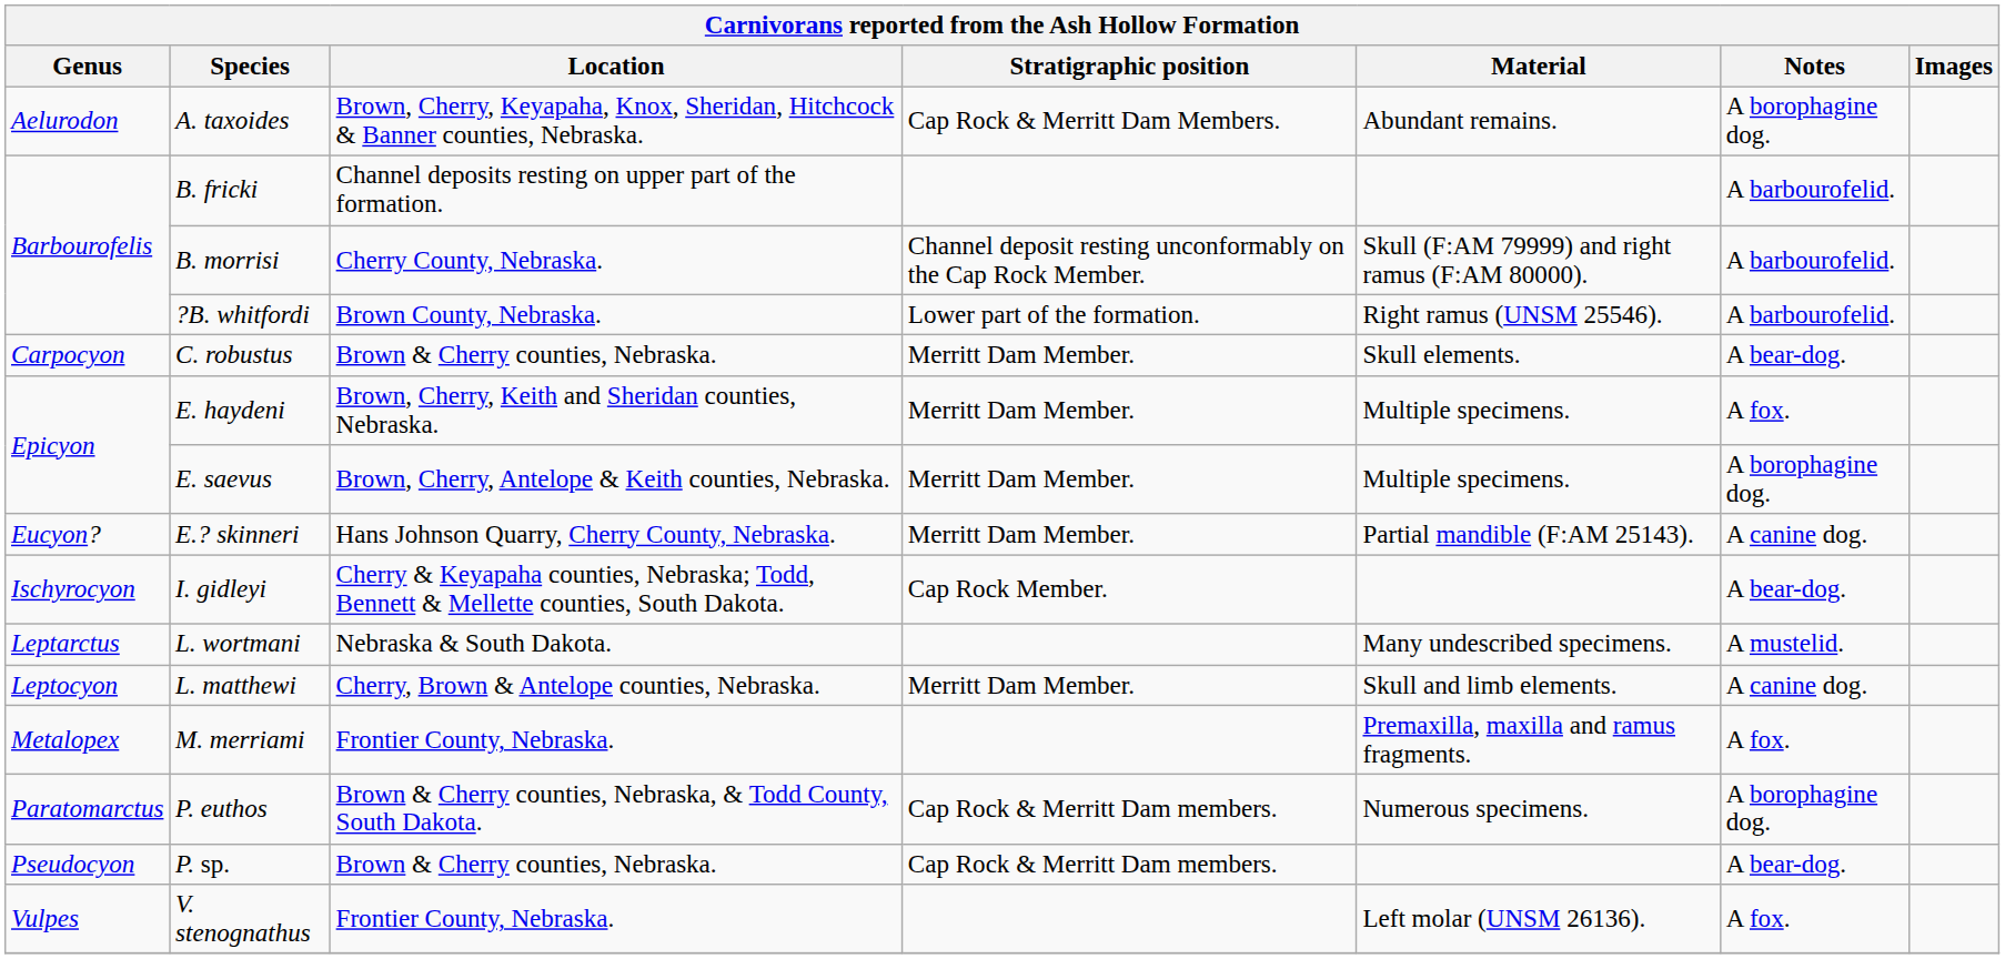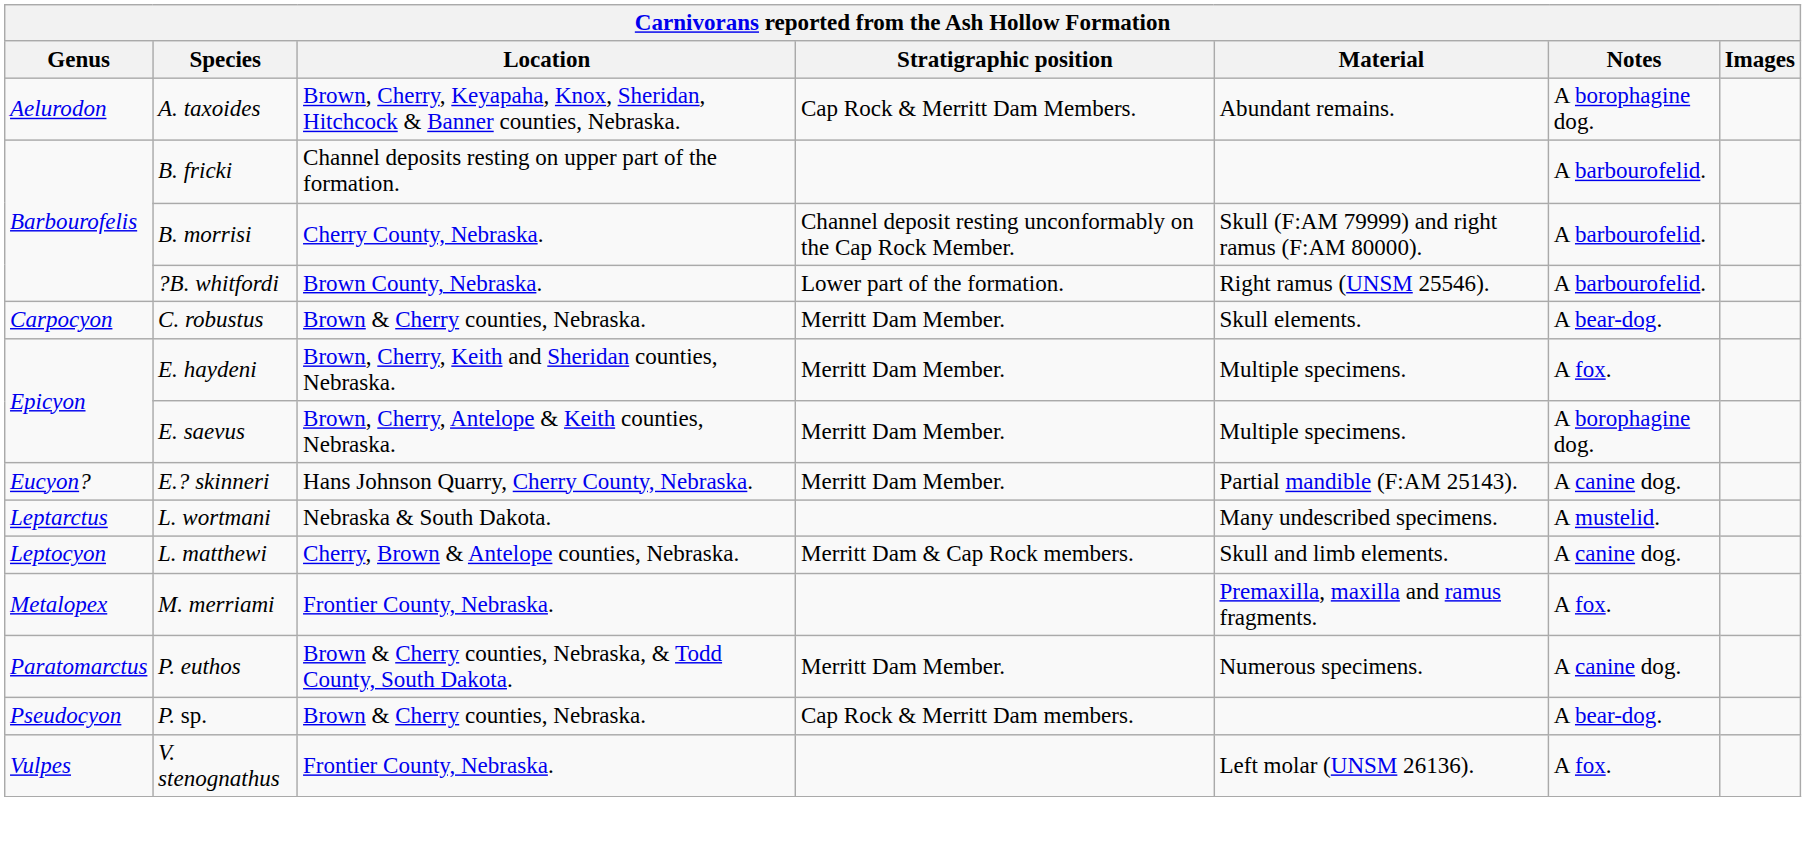- row: Ischyrocyon | I. gidleyi | Cherry & Keyapaha counties, Nebraska; Todd, Bennett & Mellette counties, South Dakota. | Cap Rock Member. | A bear-dog.
L. matthewi | Stratigraphic position: Merritt Dam Member. -> Merritt Dam & Cap Rock members.
P. euthos | Stratigraphic position: Cap Rock & Merritt Dam members. -> Merritt Dam Member.
P. euthos | Notes: A borophagine dog. -> A canine dog.
